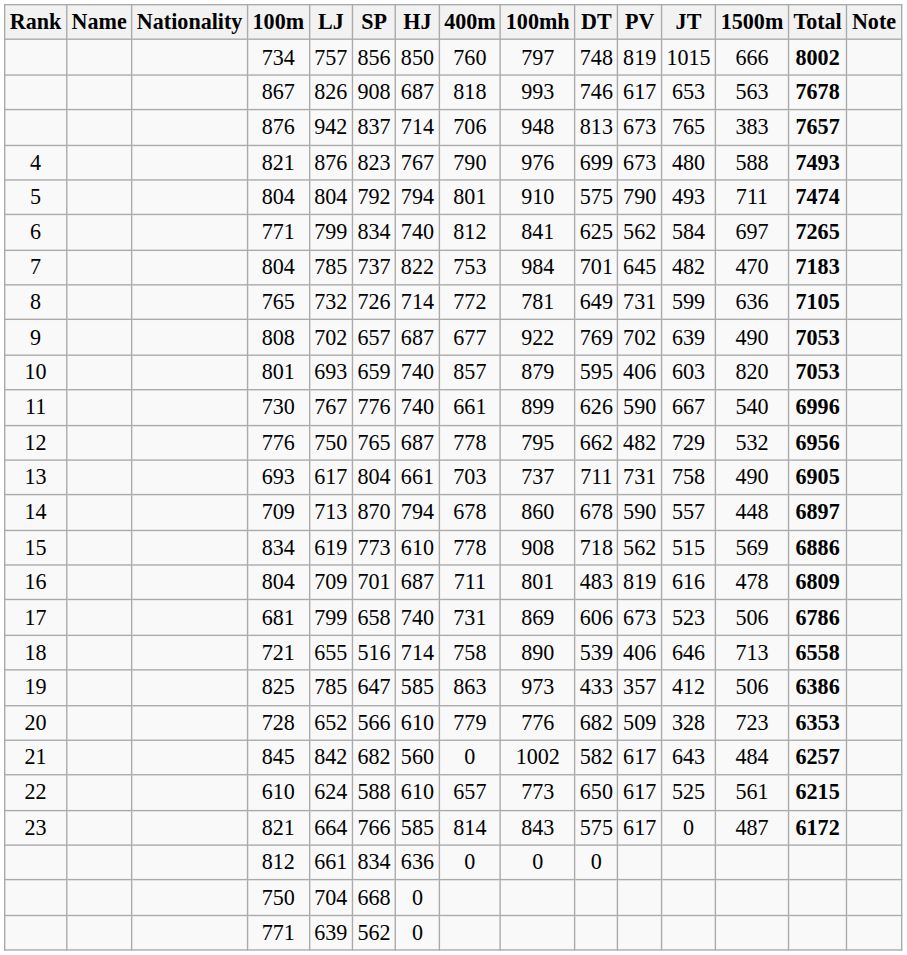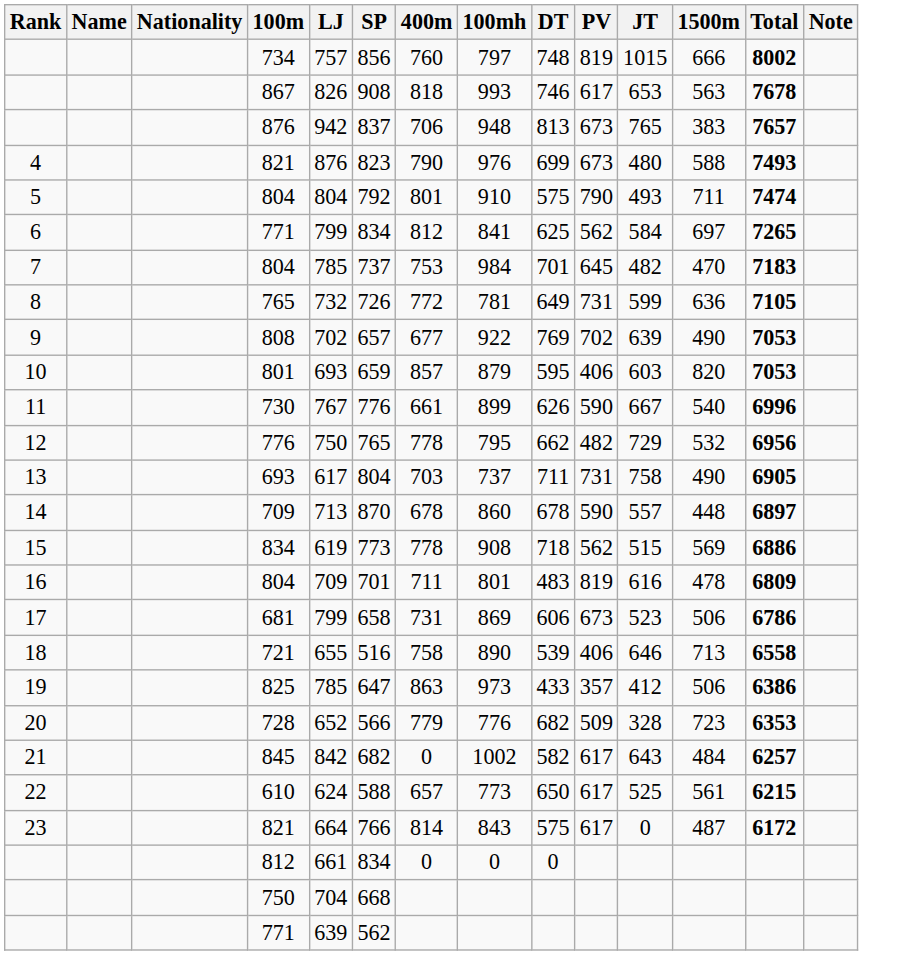- column: HJ | 850 | 687 | 714 | 767 | 794 | 740 | 822 | 714 | 687 | 740 | 740 | 687 | 661 | 794 | 610 | 687 | 740 | 714 | 585 | 610 | 560 | 610 | 585 | 636 | 0 | 0
